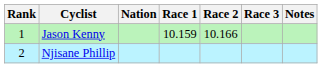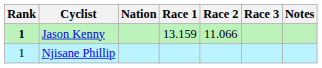Jason Kenny | Rank: normal -> bold
Jason Kenny | Race 1: 10.159 -> 13.159
Jason Kenny | Race 2: 10.166 -> 11.066
Njisane Phillip | Rank: 2 -> 1
